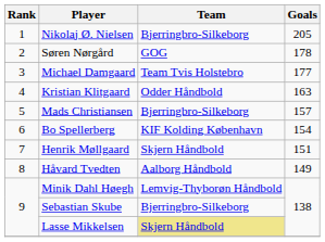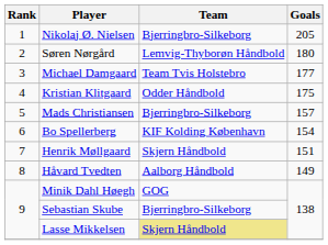Søren Nørgård | Team: GOG -> Lemvig-Thyborøn Håndbold
Søren Nørgård | Goals: 178 -> 180
Kristian Klitgaard | Goals: 163 -> 175
Minik Dahl Høegh | Team: Lemvig-Thyborøn Håndbold -> GOG
